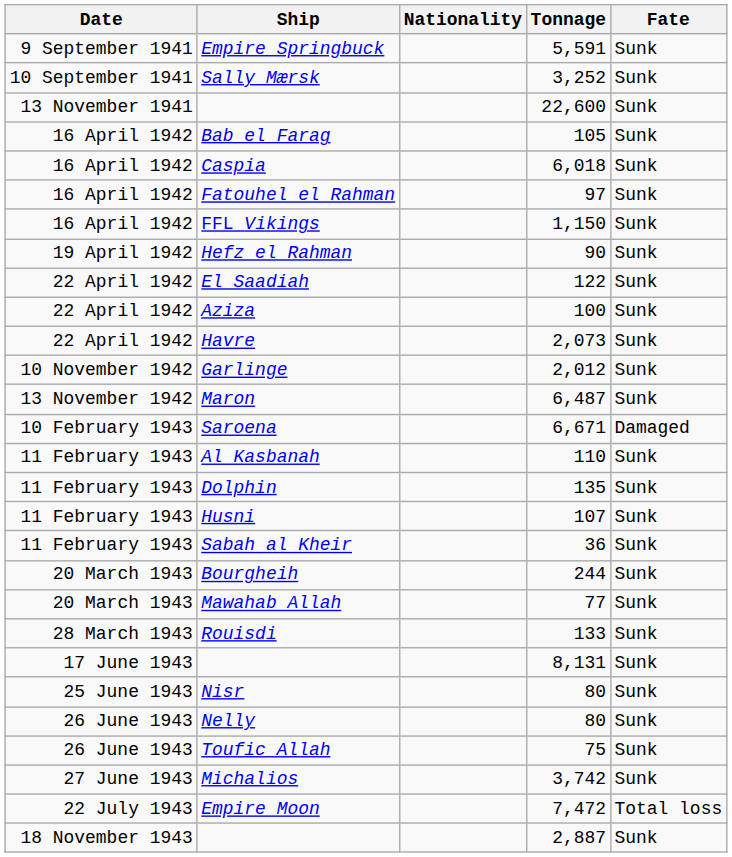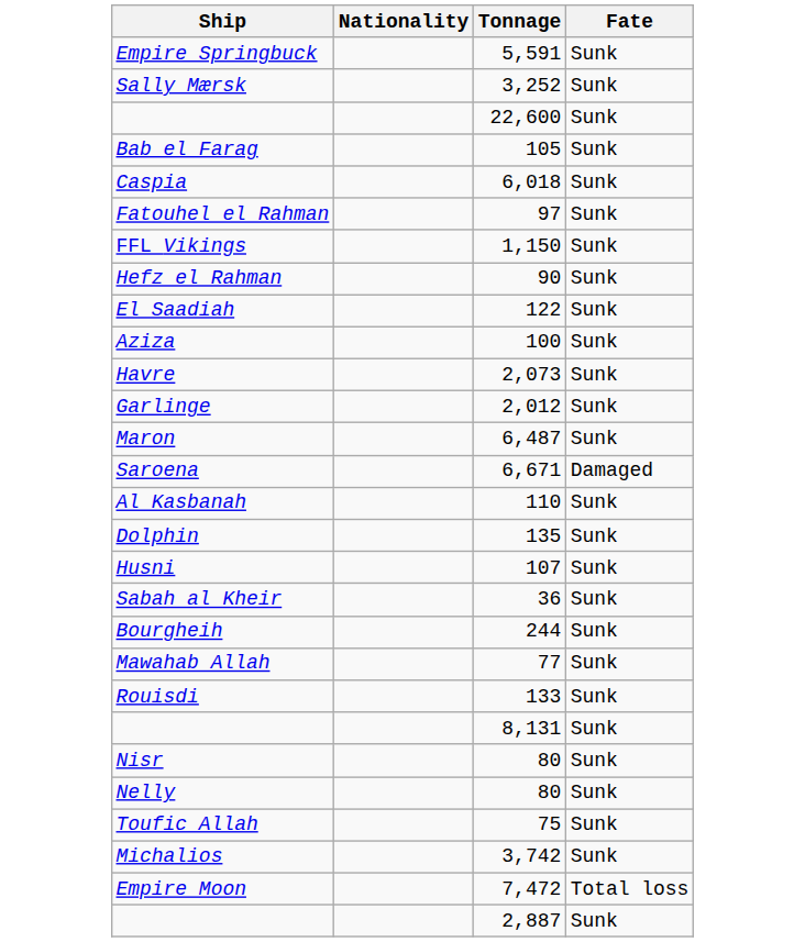- column: Date | 9 September 1941 | 10 September 1941 | 13 November 1941 | 16 April 1942 | 16 April 1942 | 16 April 1942 | 16 April 1942 | 19 April 1942 | 22 April 1942 | 22 April 1942 | 22 April 1942 | 10 November 1942 | 13 November 1942 | 10 February 1943 | 11 February 1943 | 11 February 1943 | 11 February 1943 | 11 February 1943 | 20 March 1943 | 20 March 1943 | 28 March 1943 | 17 June 1943 | 25 June 1943 | 26 June 1943 | 26 June 1943 | 27 June 1943 | 22 July 1943 | 18 November 1943
